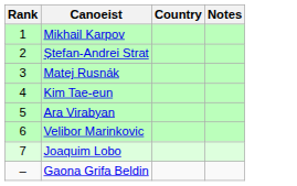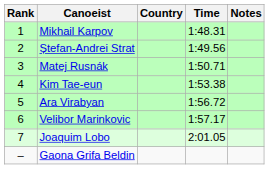+ column: Time | 1:48.31 | 1:49.56 | 1:50.71 | 1:53.38 | 1:56.72 | 1:57.17 | 2:01.05
